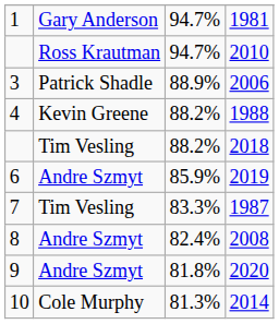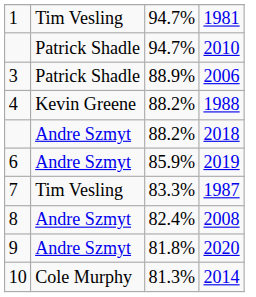1981 | column 2: Gary Anderson -> Tim Vesling
2010 | column 2: Ross Krautman -> Patrick Shadle
2018 | column 2: Tim Vesling -> Andre Szmyt
